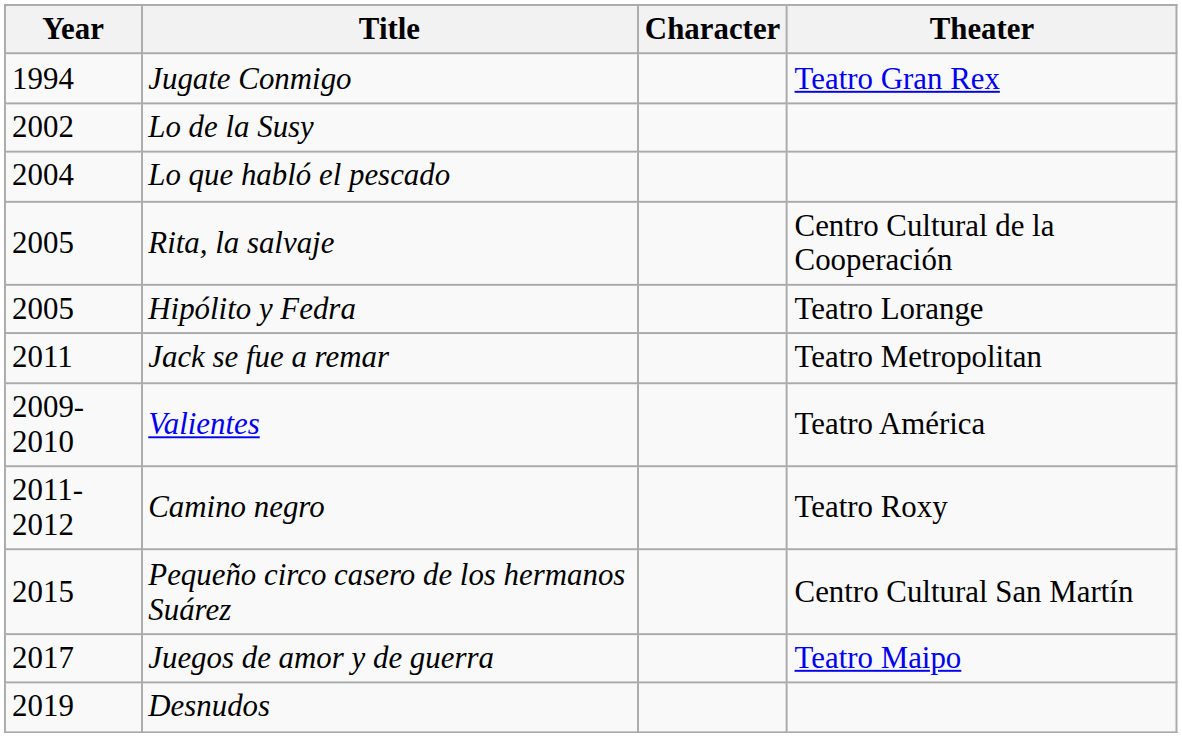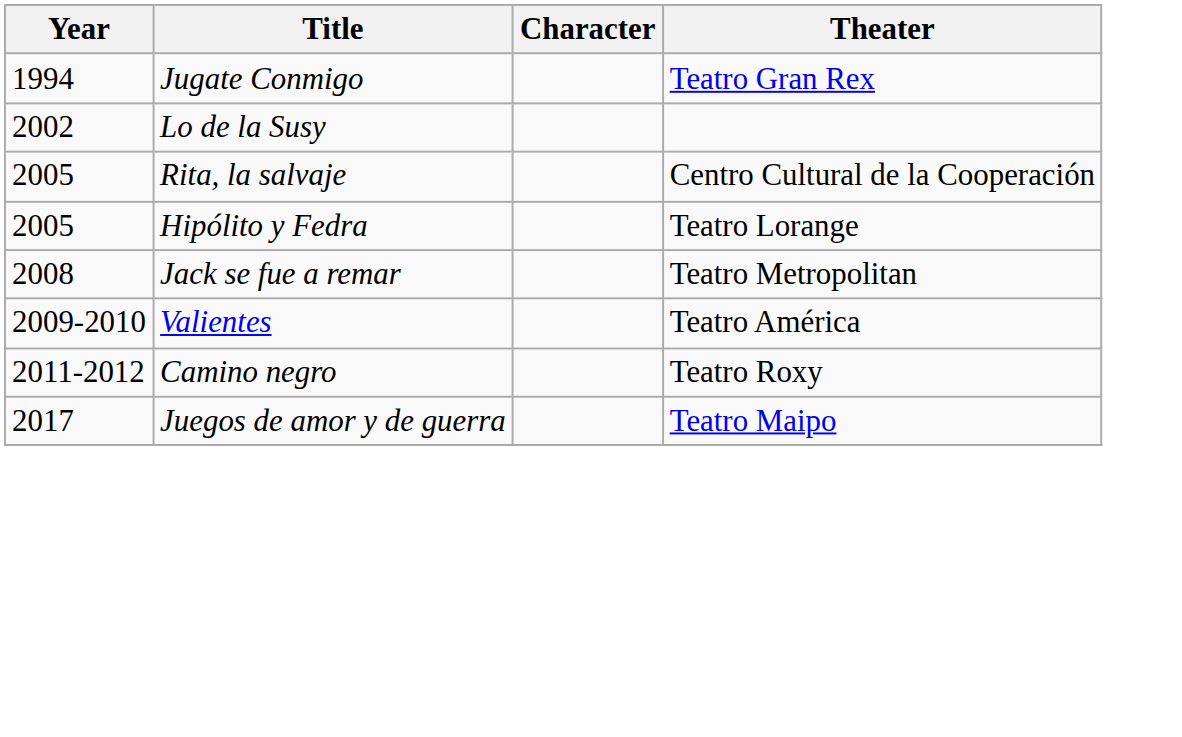- row: 2004 | Lo que habló el pescado
Jack se fue a remar | Year: 2011 -> 2008
- row: 2015 | Pequeño circo casero de los hermanos Suárez | Centro Cultural San Martín
- row: 2019 | Desnudos
